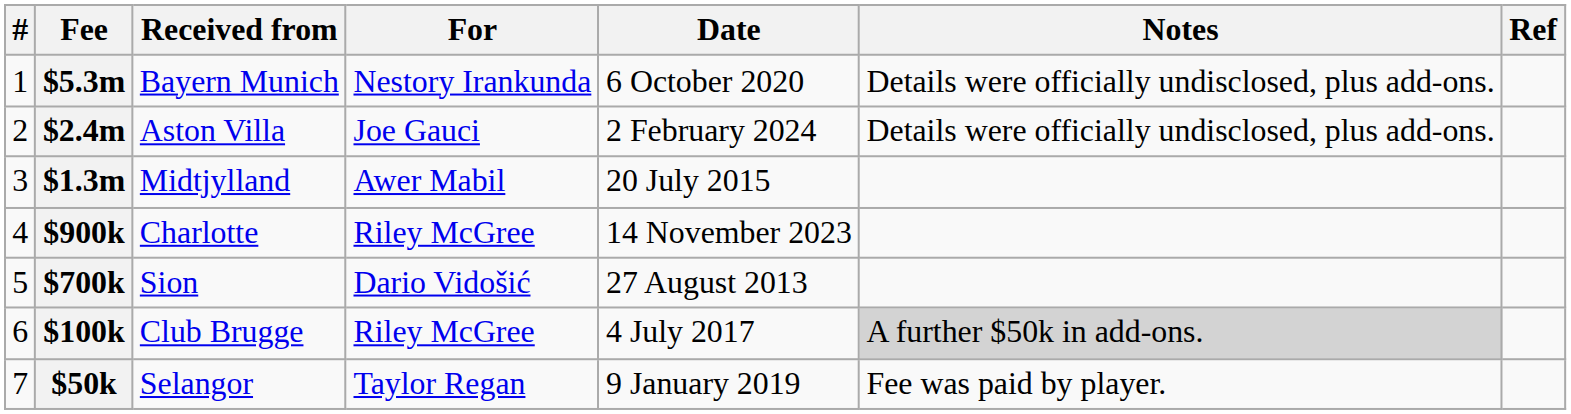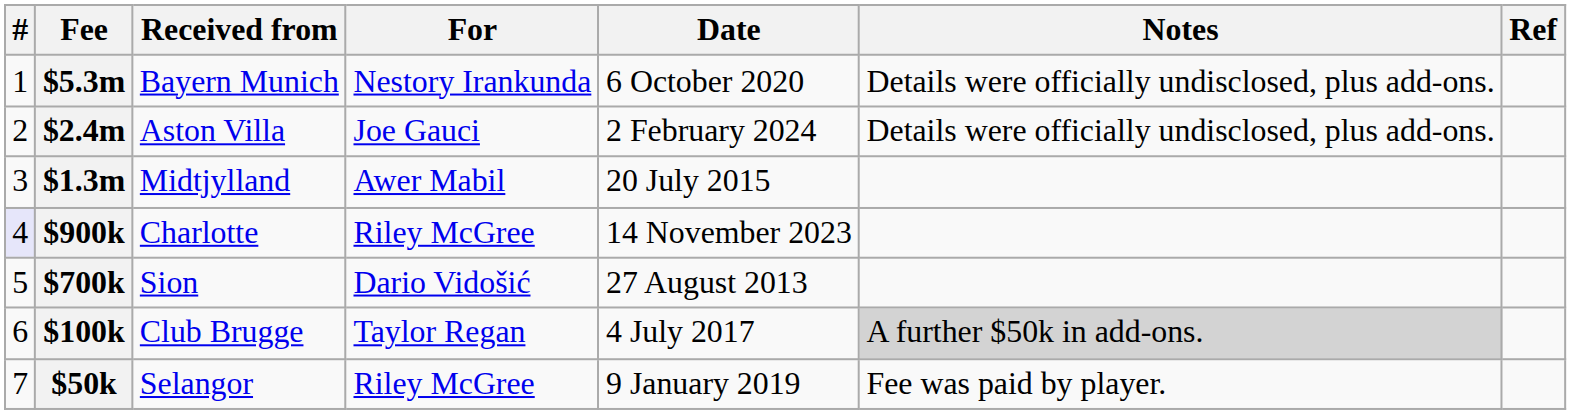$900k | #: no background -> lavender background
$100k | For: Riley McGree -> Taylor Regan
$50k | For: Taylor Regan -> Riley McGree
